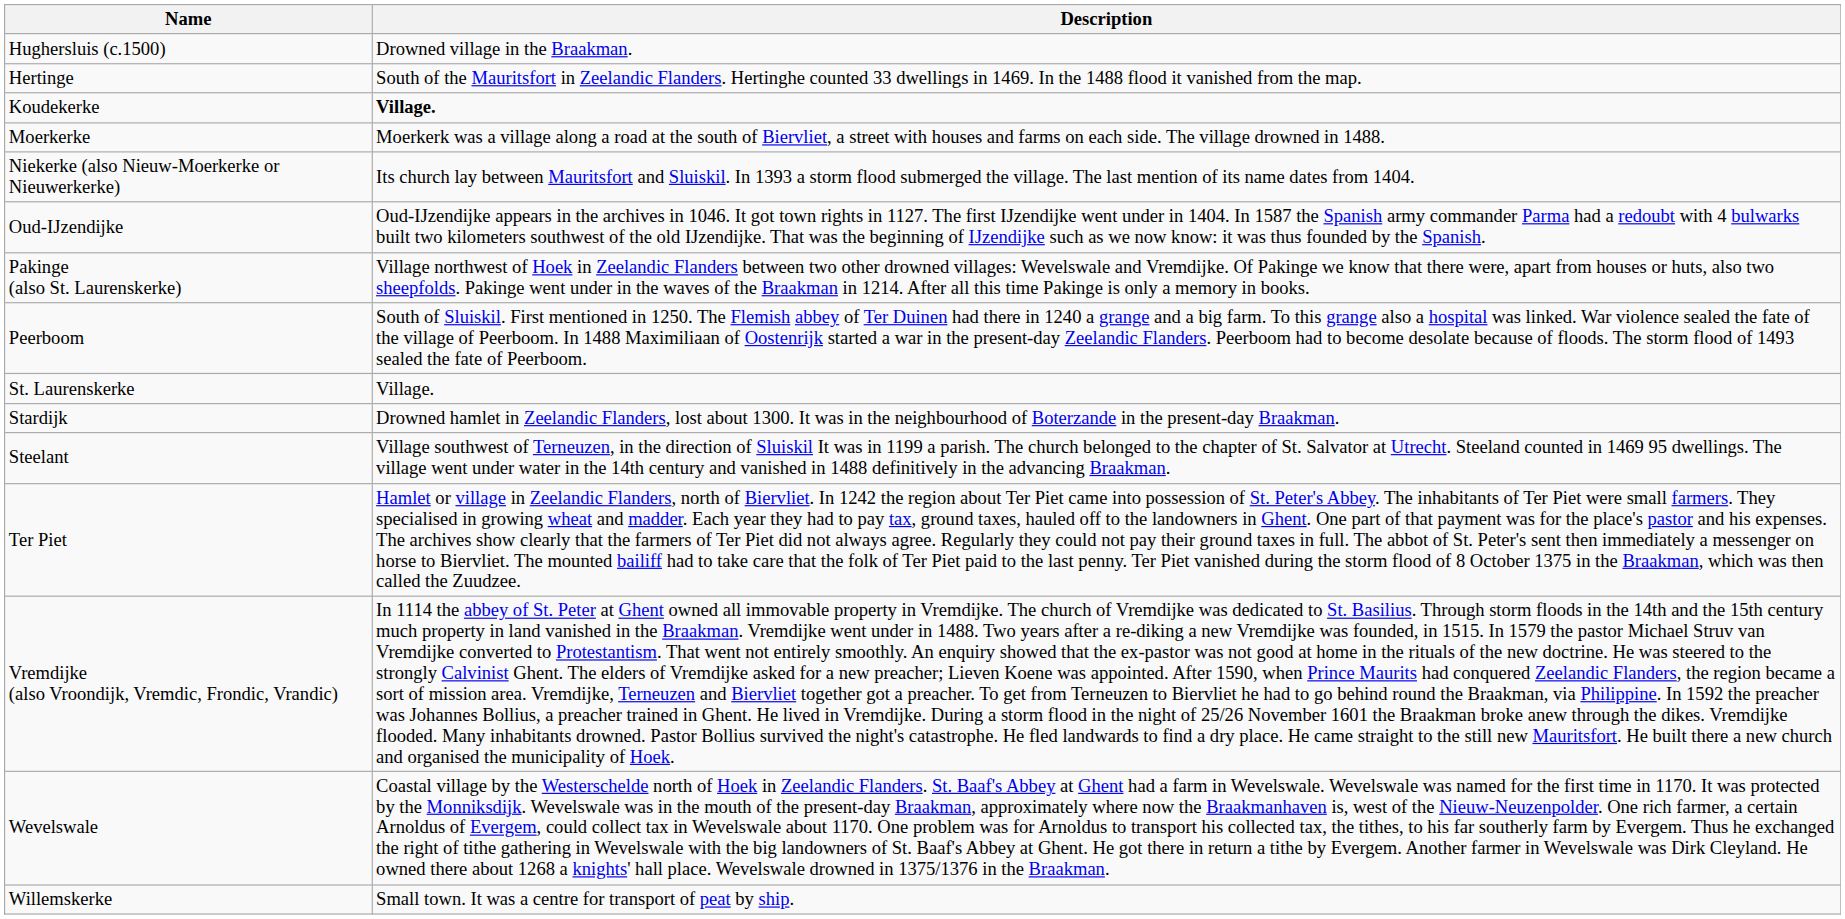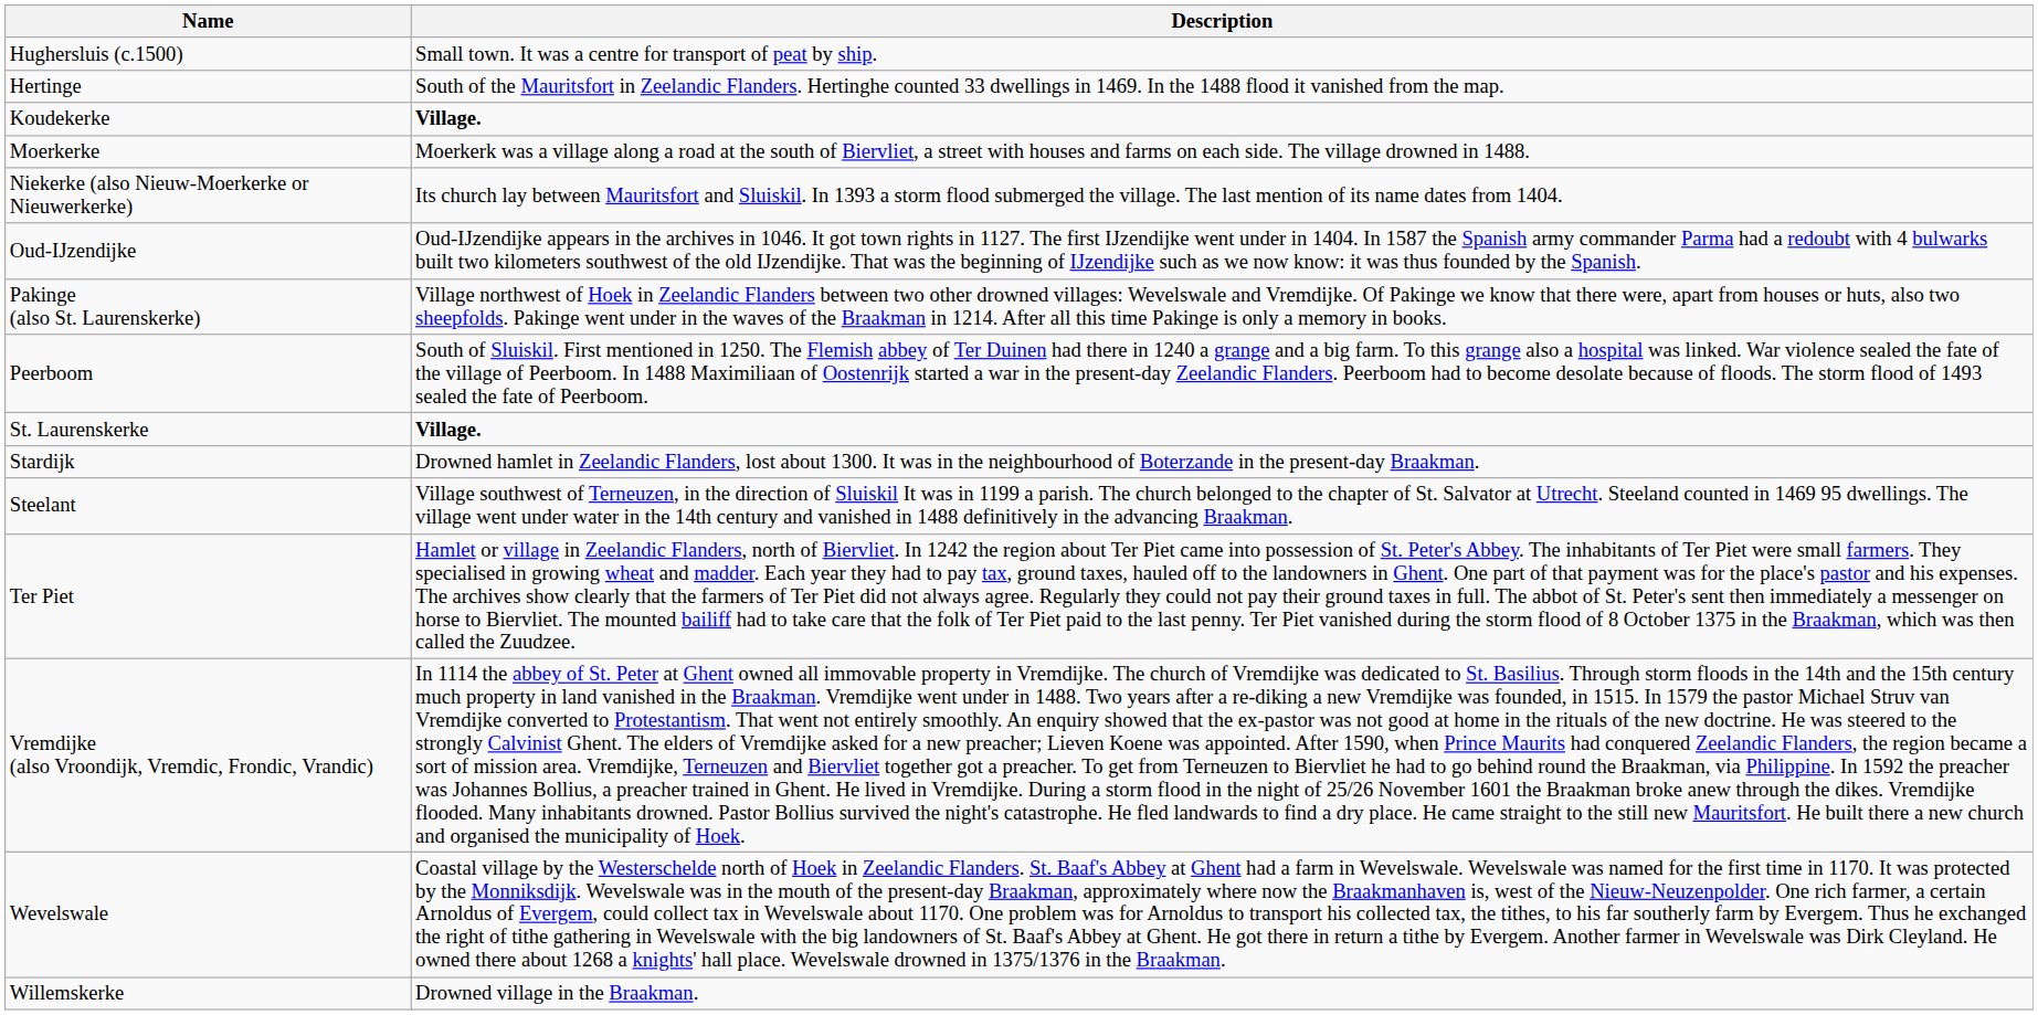Hughersluis (c.1500) | Description: Drowned village in the Braakman. -> Small town. It was a centre for transport of peat by ship.
St. Laurenskerke | Description: normal -> bold
Willemskerke | Description: Small town. It was a centre for transport of peat by ship. -> Drowned village in the Braakman.
